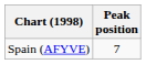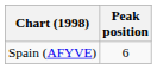Spain (AFYVE) | Peak position: 7 -> 6
